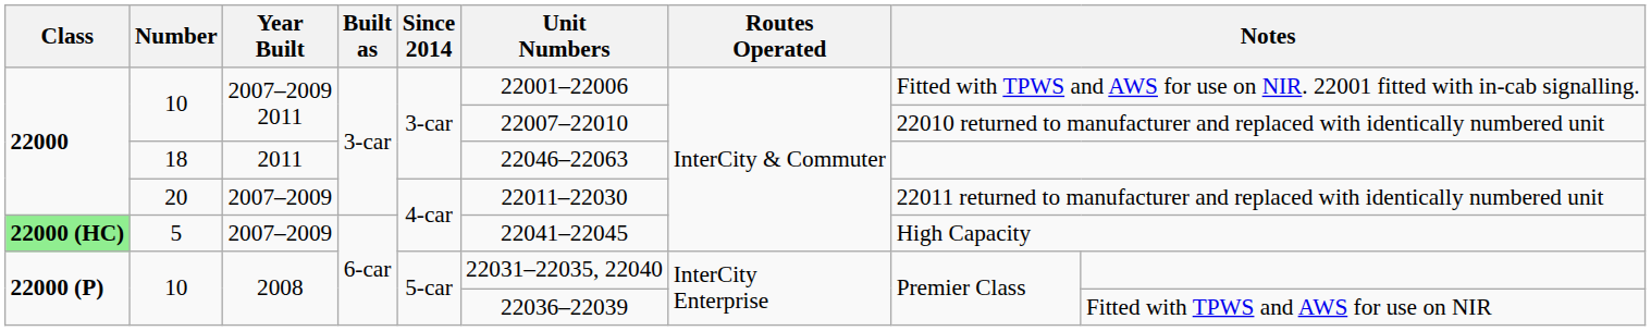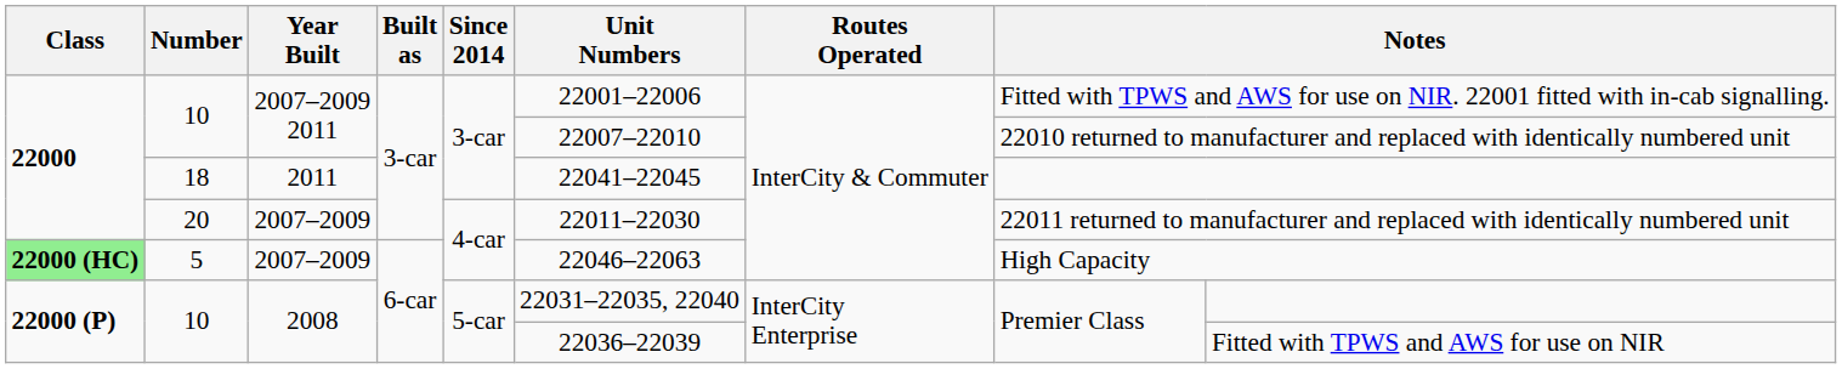18 | Unit Numbers: 22046–22063 -> 22041–22045
5 | Unit Numbers: 22041–22045 -> 22046–22063
